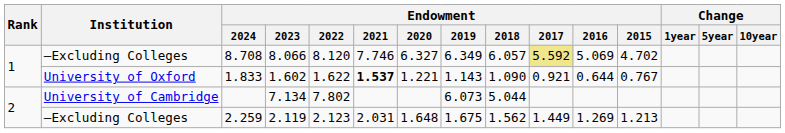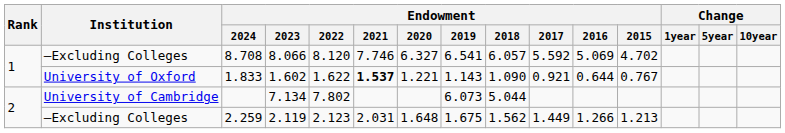8.708 | Endowment / 2019: 6.349 -> 6.541
8.708 | Endowment / 2017: khaki background -> no background
2.259 | Endowment / 2016: 1.269 -> 1.266
